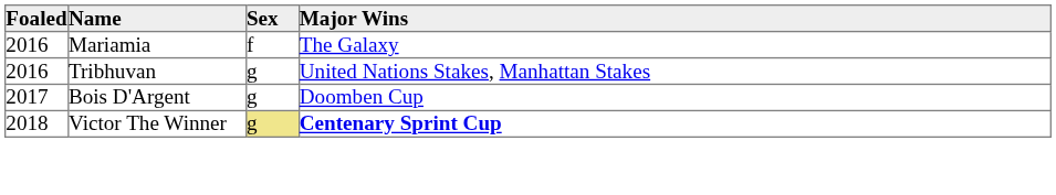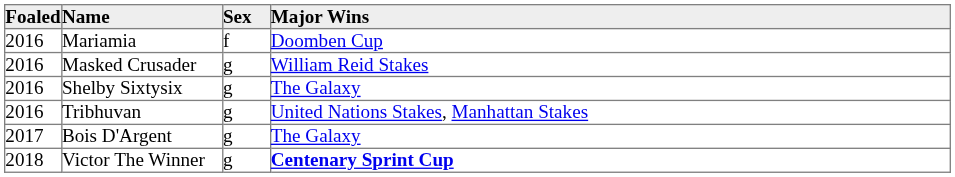Mariamia | Major Wins: The Galaxy -> Doomben Cup
+ row: 2016 | Masked Crusader | g | William Reid Stakes
+ row: 2016 | Shelby Sixtysix | g | The Galaxy
Bois D'Argent | Major Wins: Doomben Cup -> The Galaxy
Victor The Winner | Sex: khaki background -> no background
